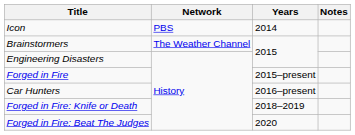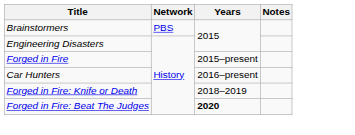- row: Icon | PBS | 2014
Brainstormers | Network: The Weather Channel -> PBS
Forged in Fire: Beat The Judges | Years: normal -> bold
